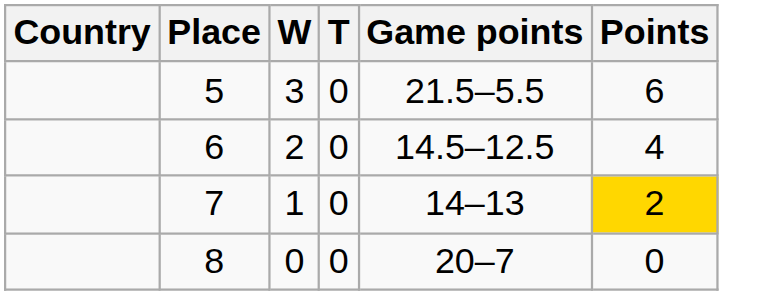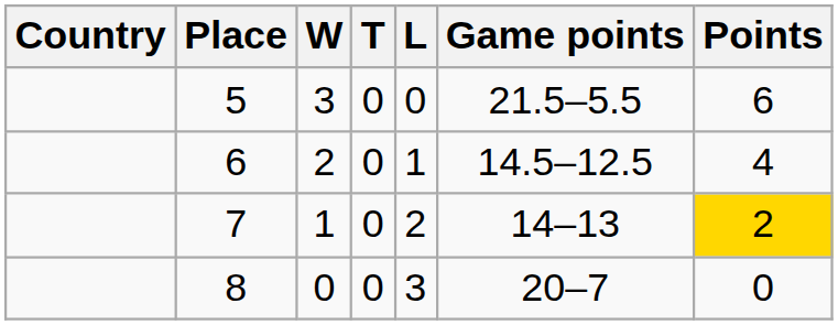+ column: L | 0 | 1 | 2 | 3
